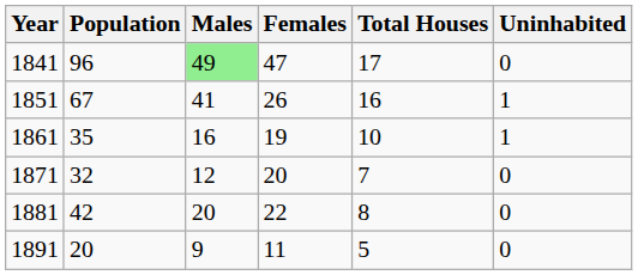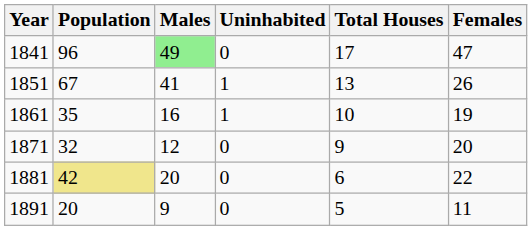columns swapped: Females <-> Uninhabited
1851 | Total Houses: 16 -> 13
1871 | Total Houses: 7 -> 9
1881 | Population: no background -> khaki background
1881 | Total Houses: 8 -> 6
